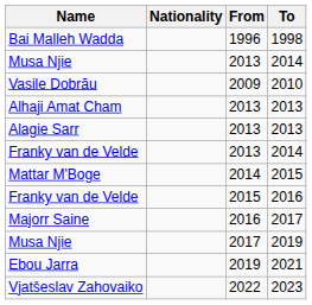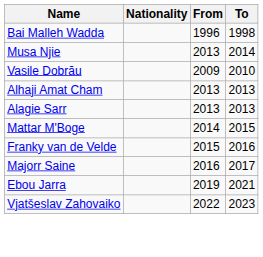- row: Franky van de Velde | 2013 | 2014
- row: Musa Njie | 2017 | 2019
